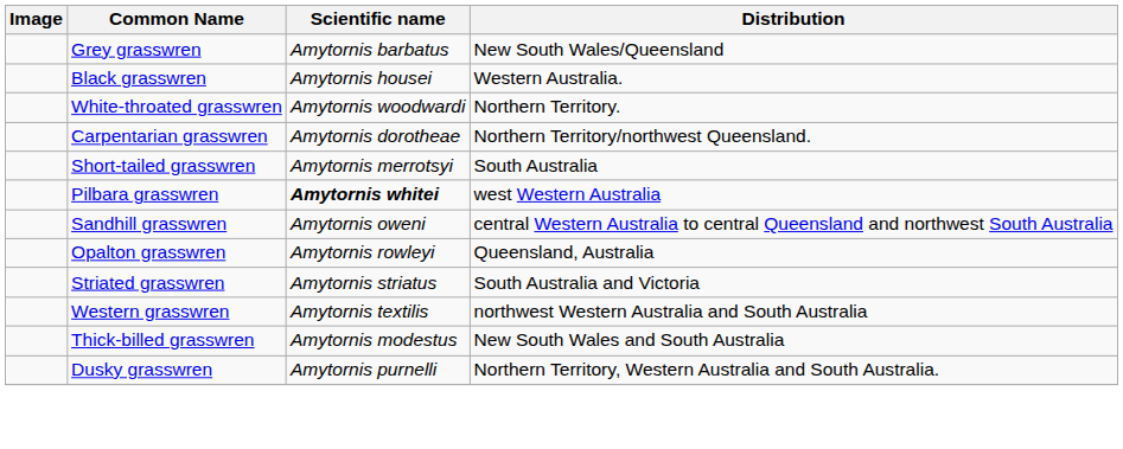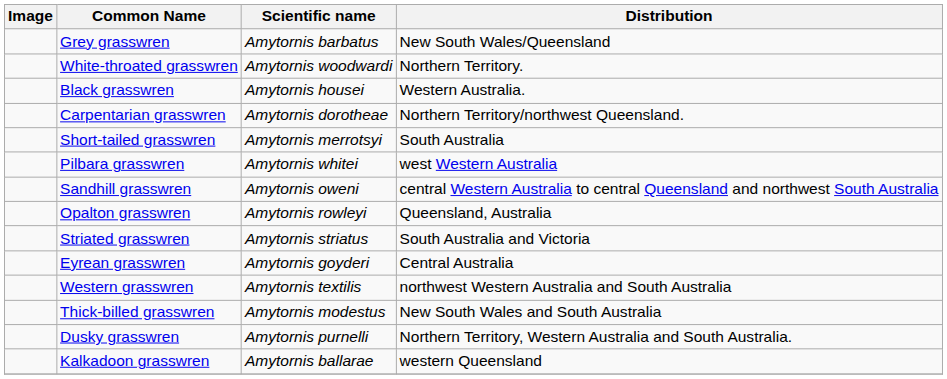rows swapped: Black grasswren <-> White-throated grasswren
Pilbara grasswren | Scientific name: bold -> normal
+ row: Eyrean grasswren | Amytornis goyderi | Central Australia
+ row: Kalkadoon grasswren | Amytornis ballarae | western Queensland
